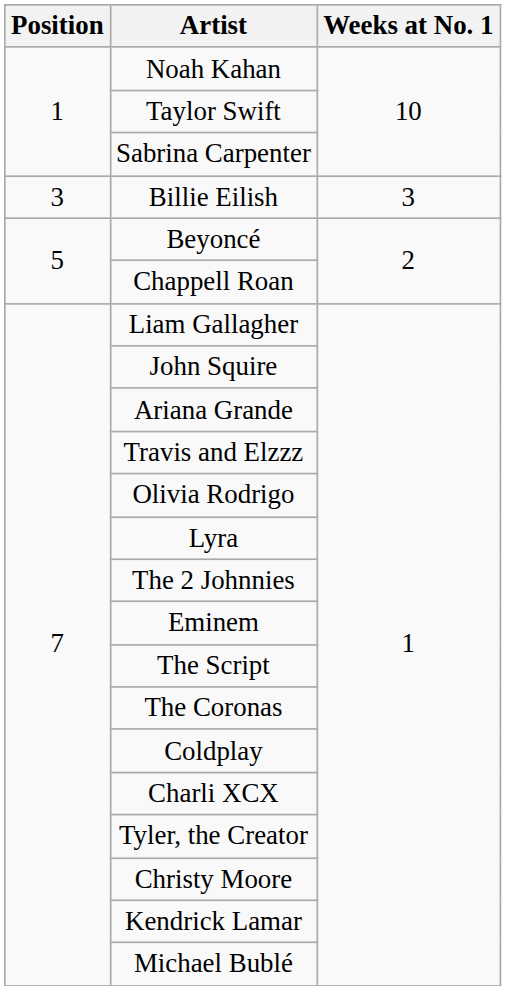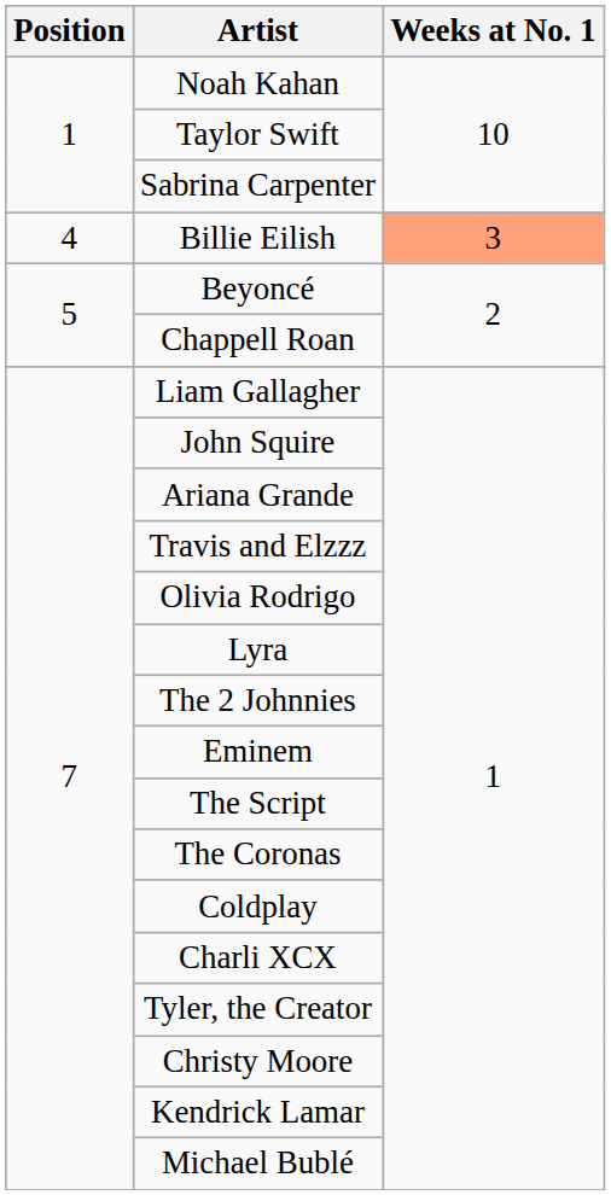Billie Eilish | Position: 3 -> 4
Billie Eilish | Weeks at No. 1: no background -> lightsalmon background
